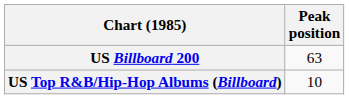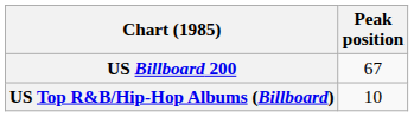US Billboard 200 | Peak position: 63 -> 67
